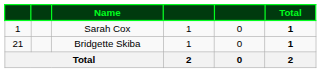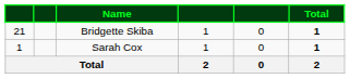rows swapped: Sarah Cox <-> Bridgette Skiba
